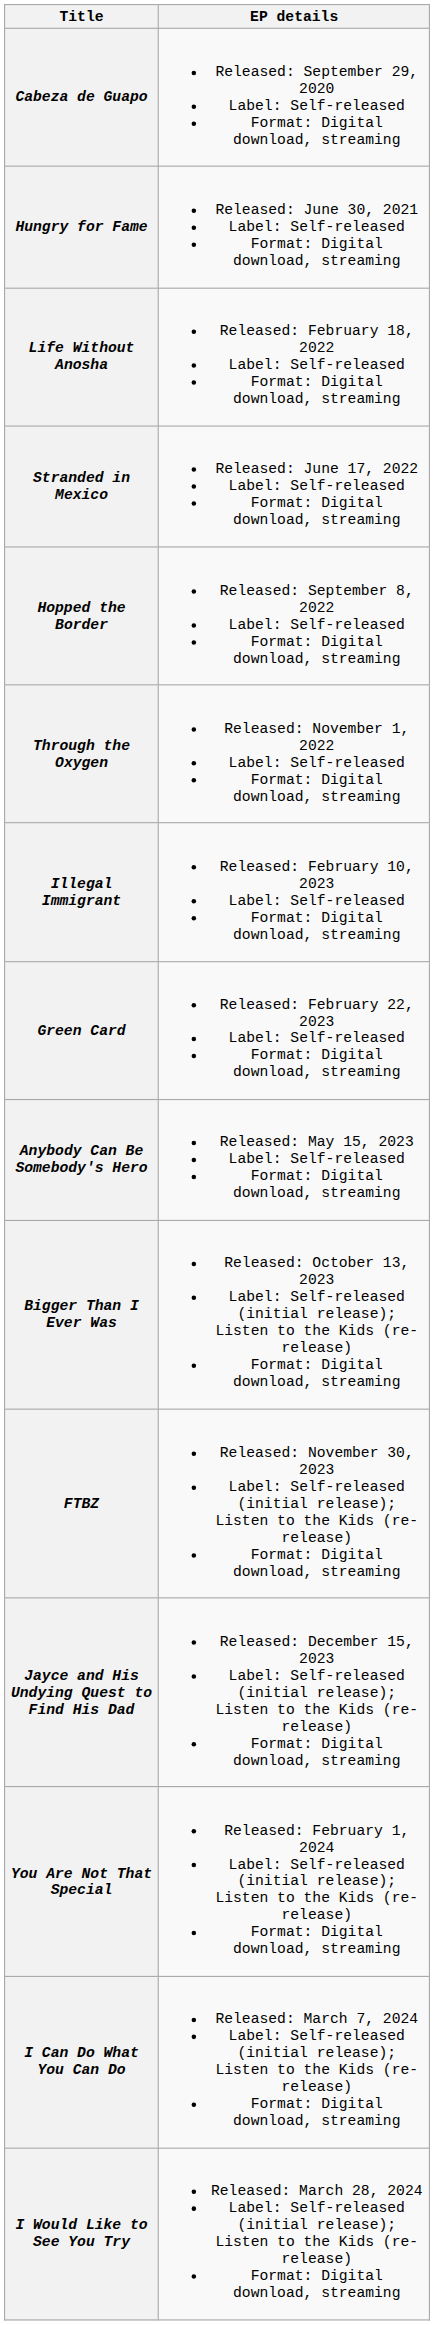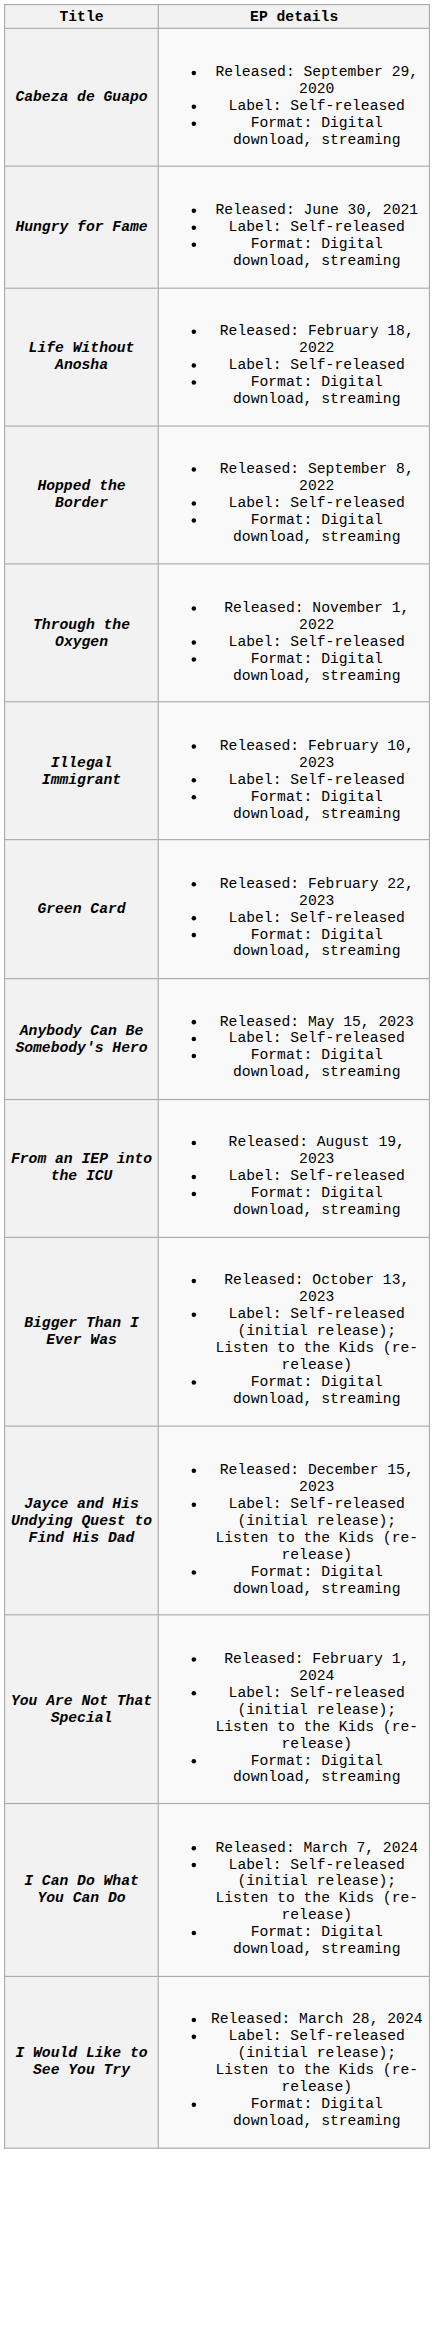- row: Stranded in Mexico | Released: June 17, 2022 Label: Self-released Format: Digital download, streaming
+ row: From an IEP into the ICU | Released: August 19, 2023 Label: Self-released Format: Digital download, streaming
- row: FTBZ | Released: November 30, 2023 Label: Self-released (initial release); Listen to the Kids (re-release) Format: Digital download, streaming
